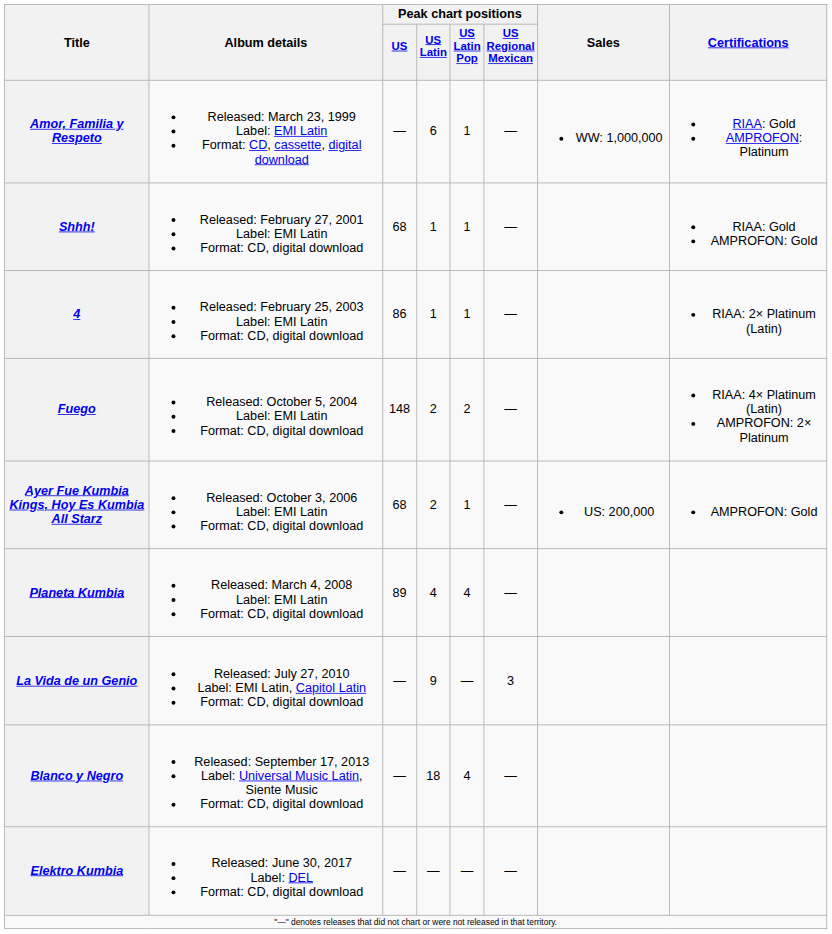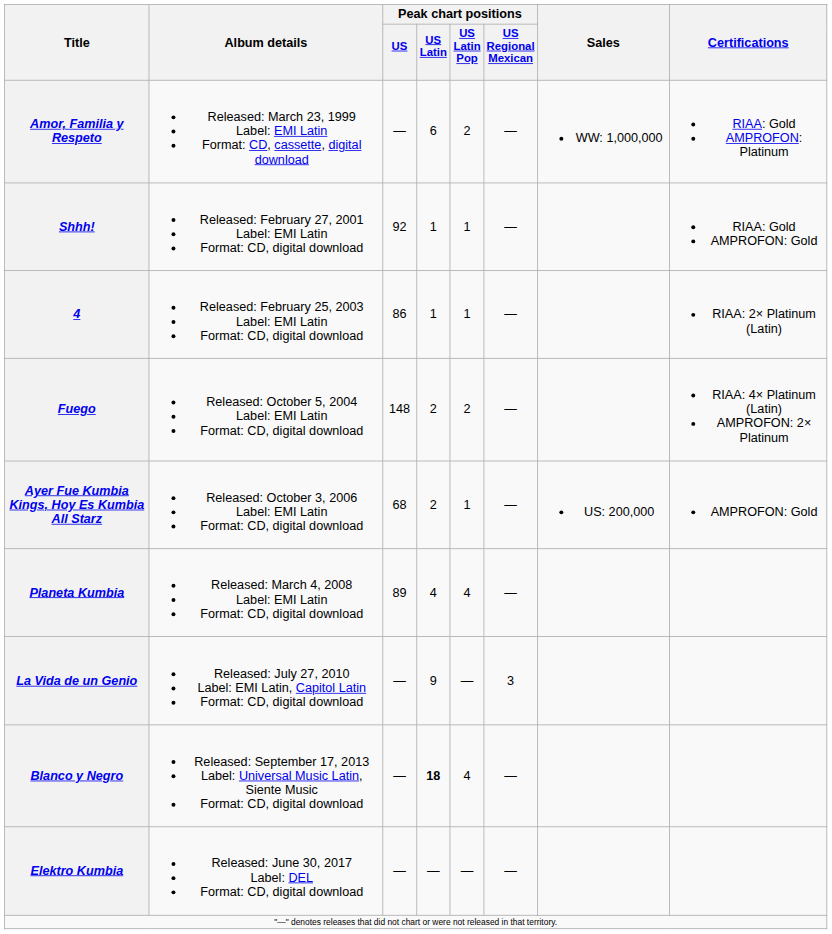Amor, Familia y Respeto | Peak chart positions / US Latin Pop: 1 -> 2
Shhh! | Peak chart positions / US: 68 -> 92
Blanco y Negro | Peak chart positions / US Latin: normal -> bold
